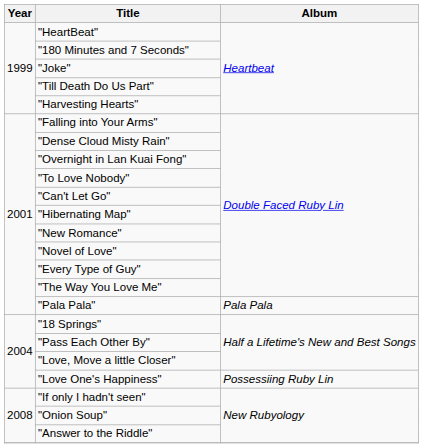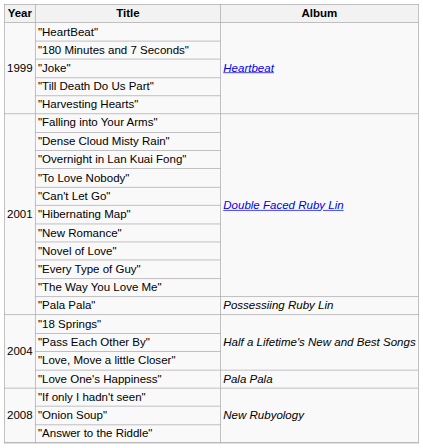"Pala Pala" | Album: Pala Pala -> Possessiing Ruby Lin
"Love One's Happiness" | Album: Possessiing Ruby Lin -> Pala Pala
